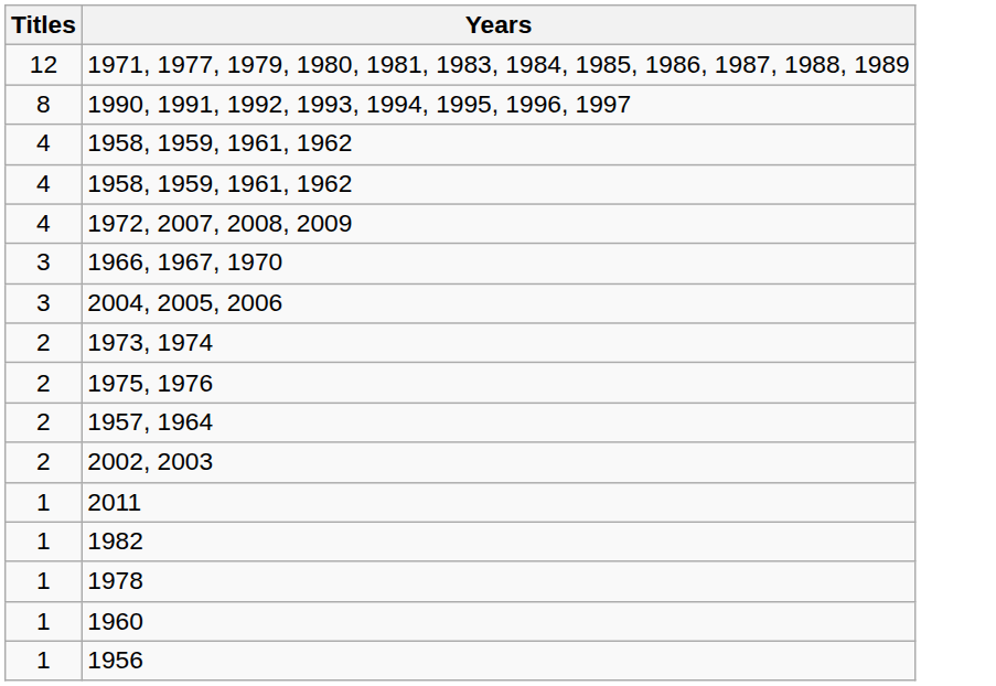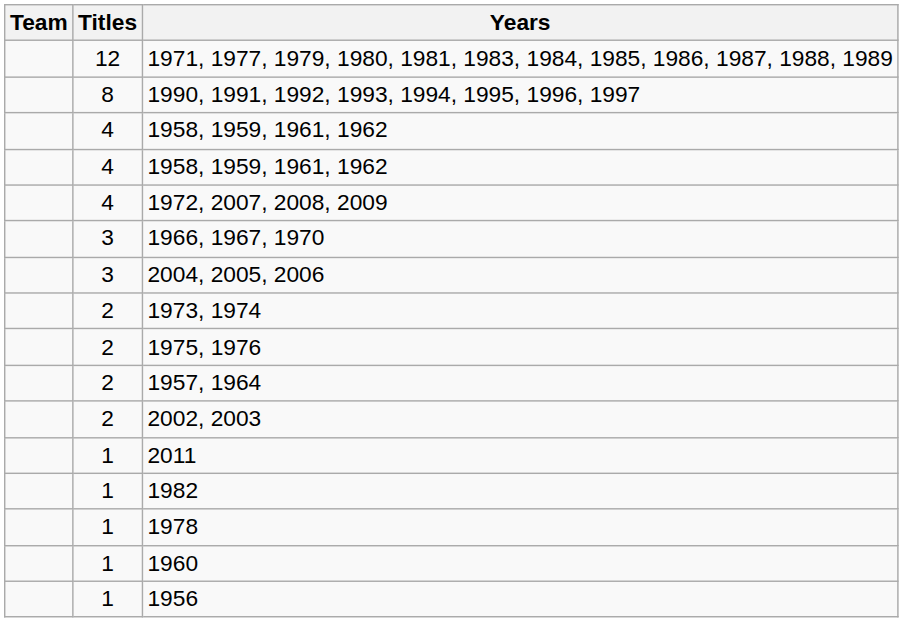+ column: Team
